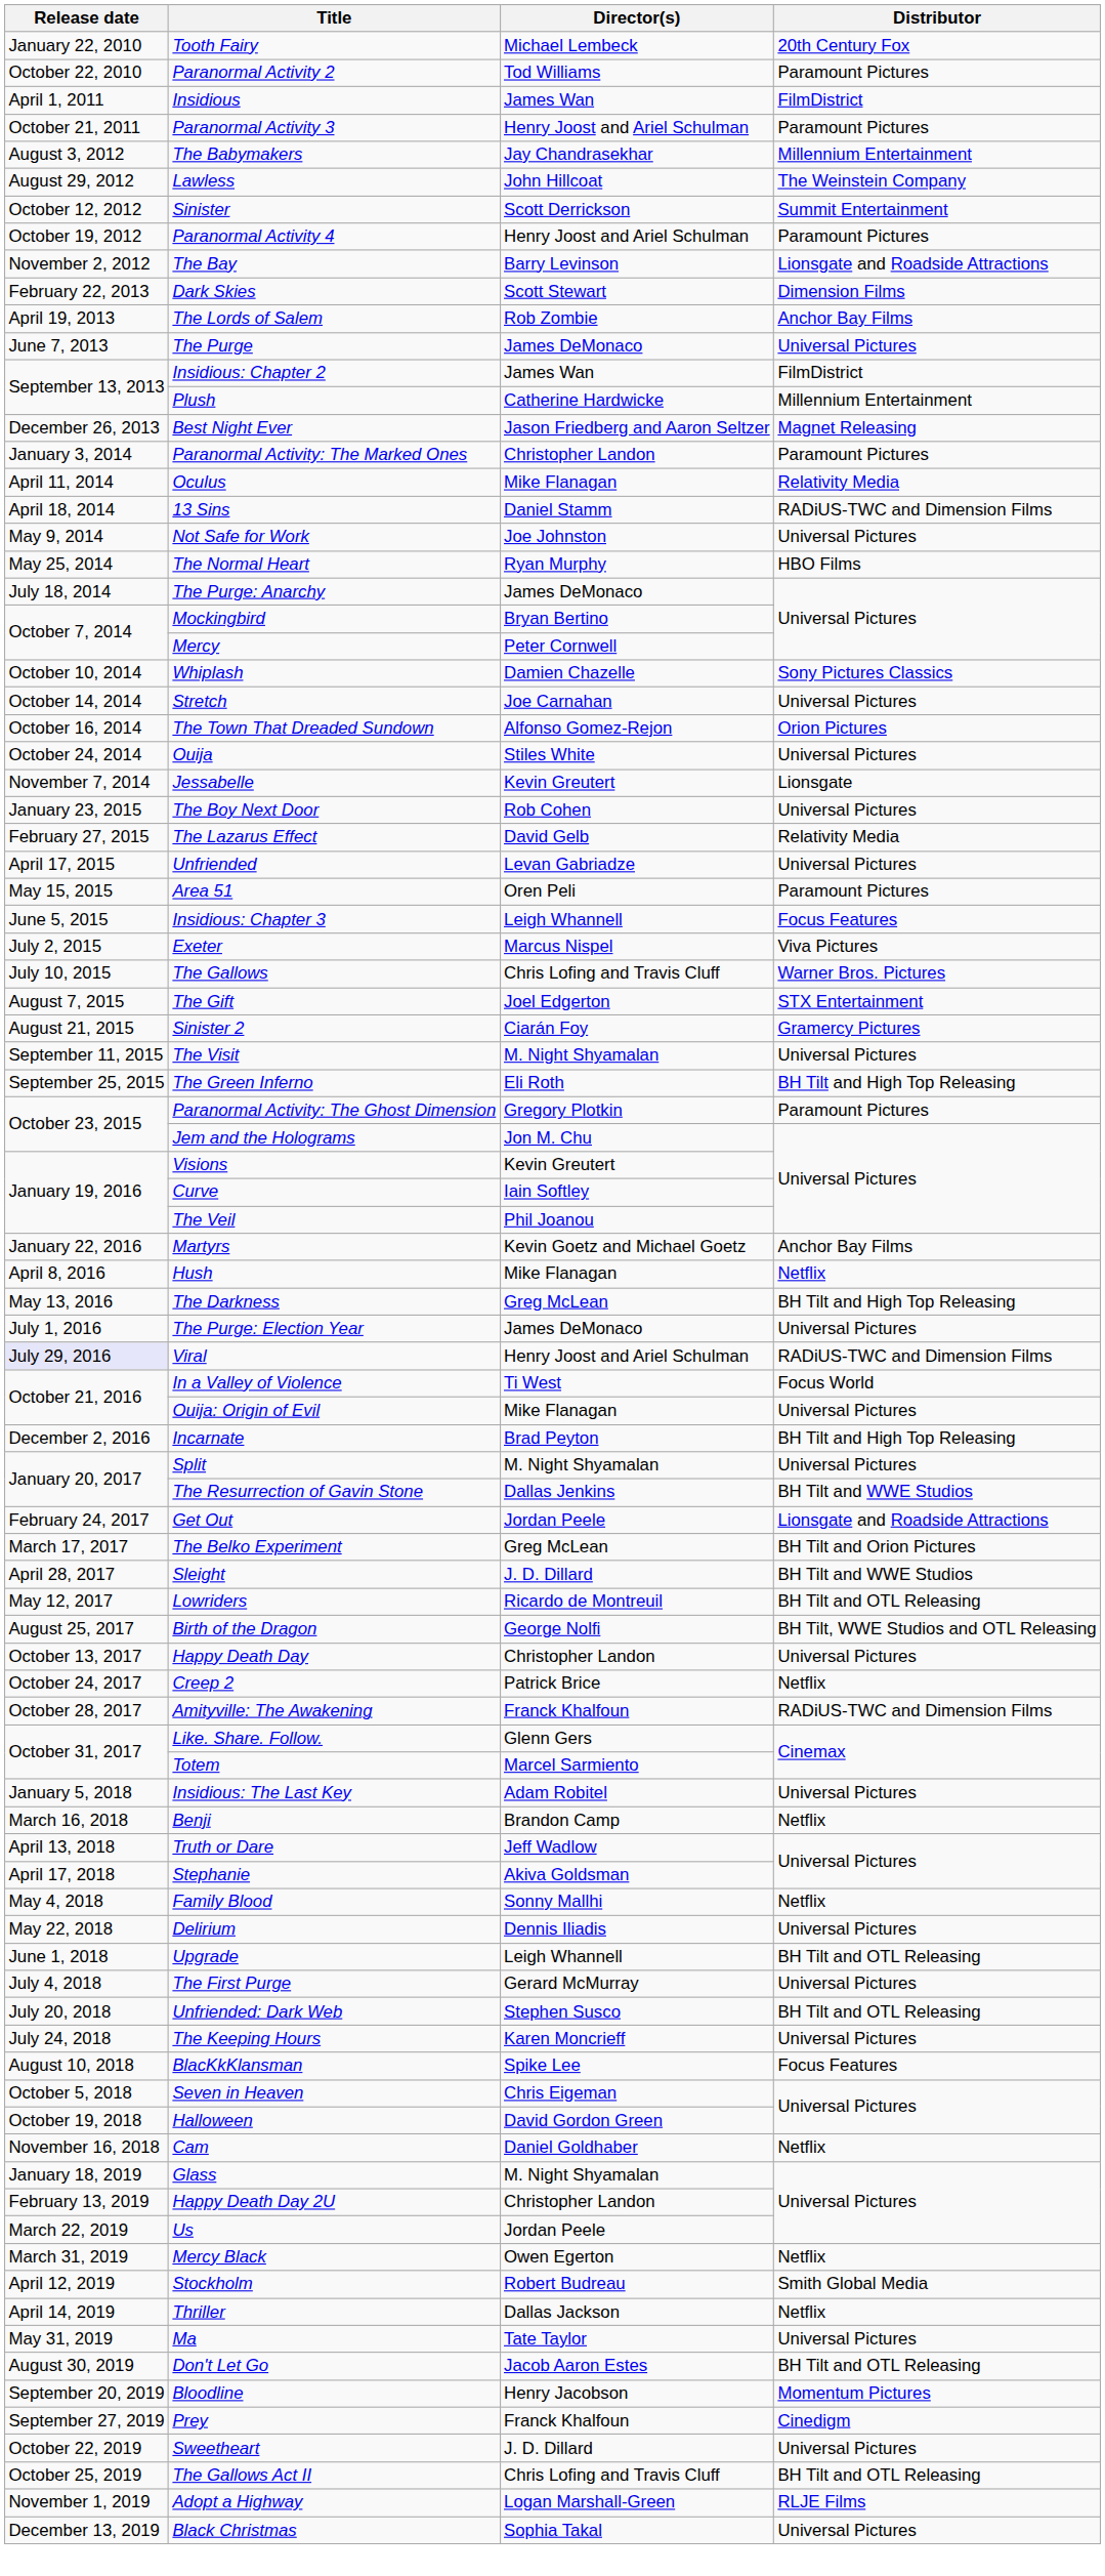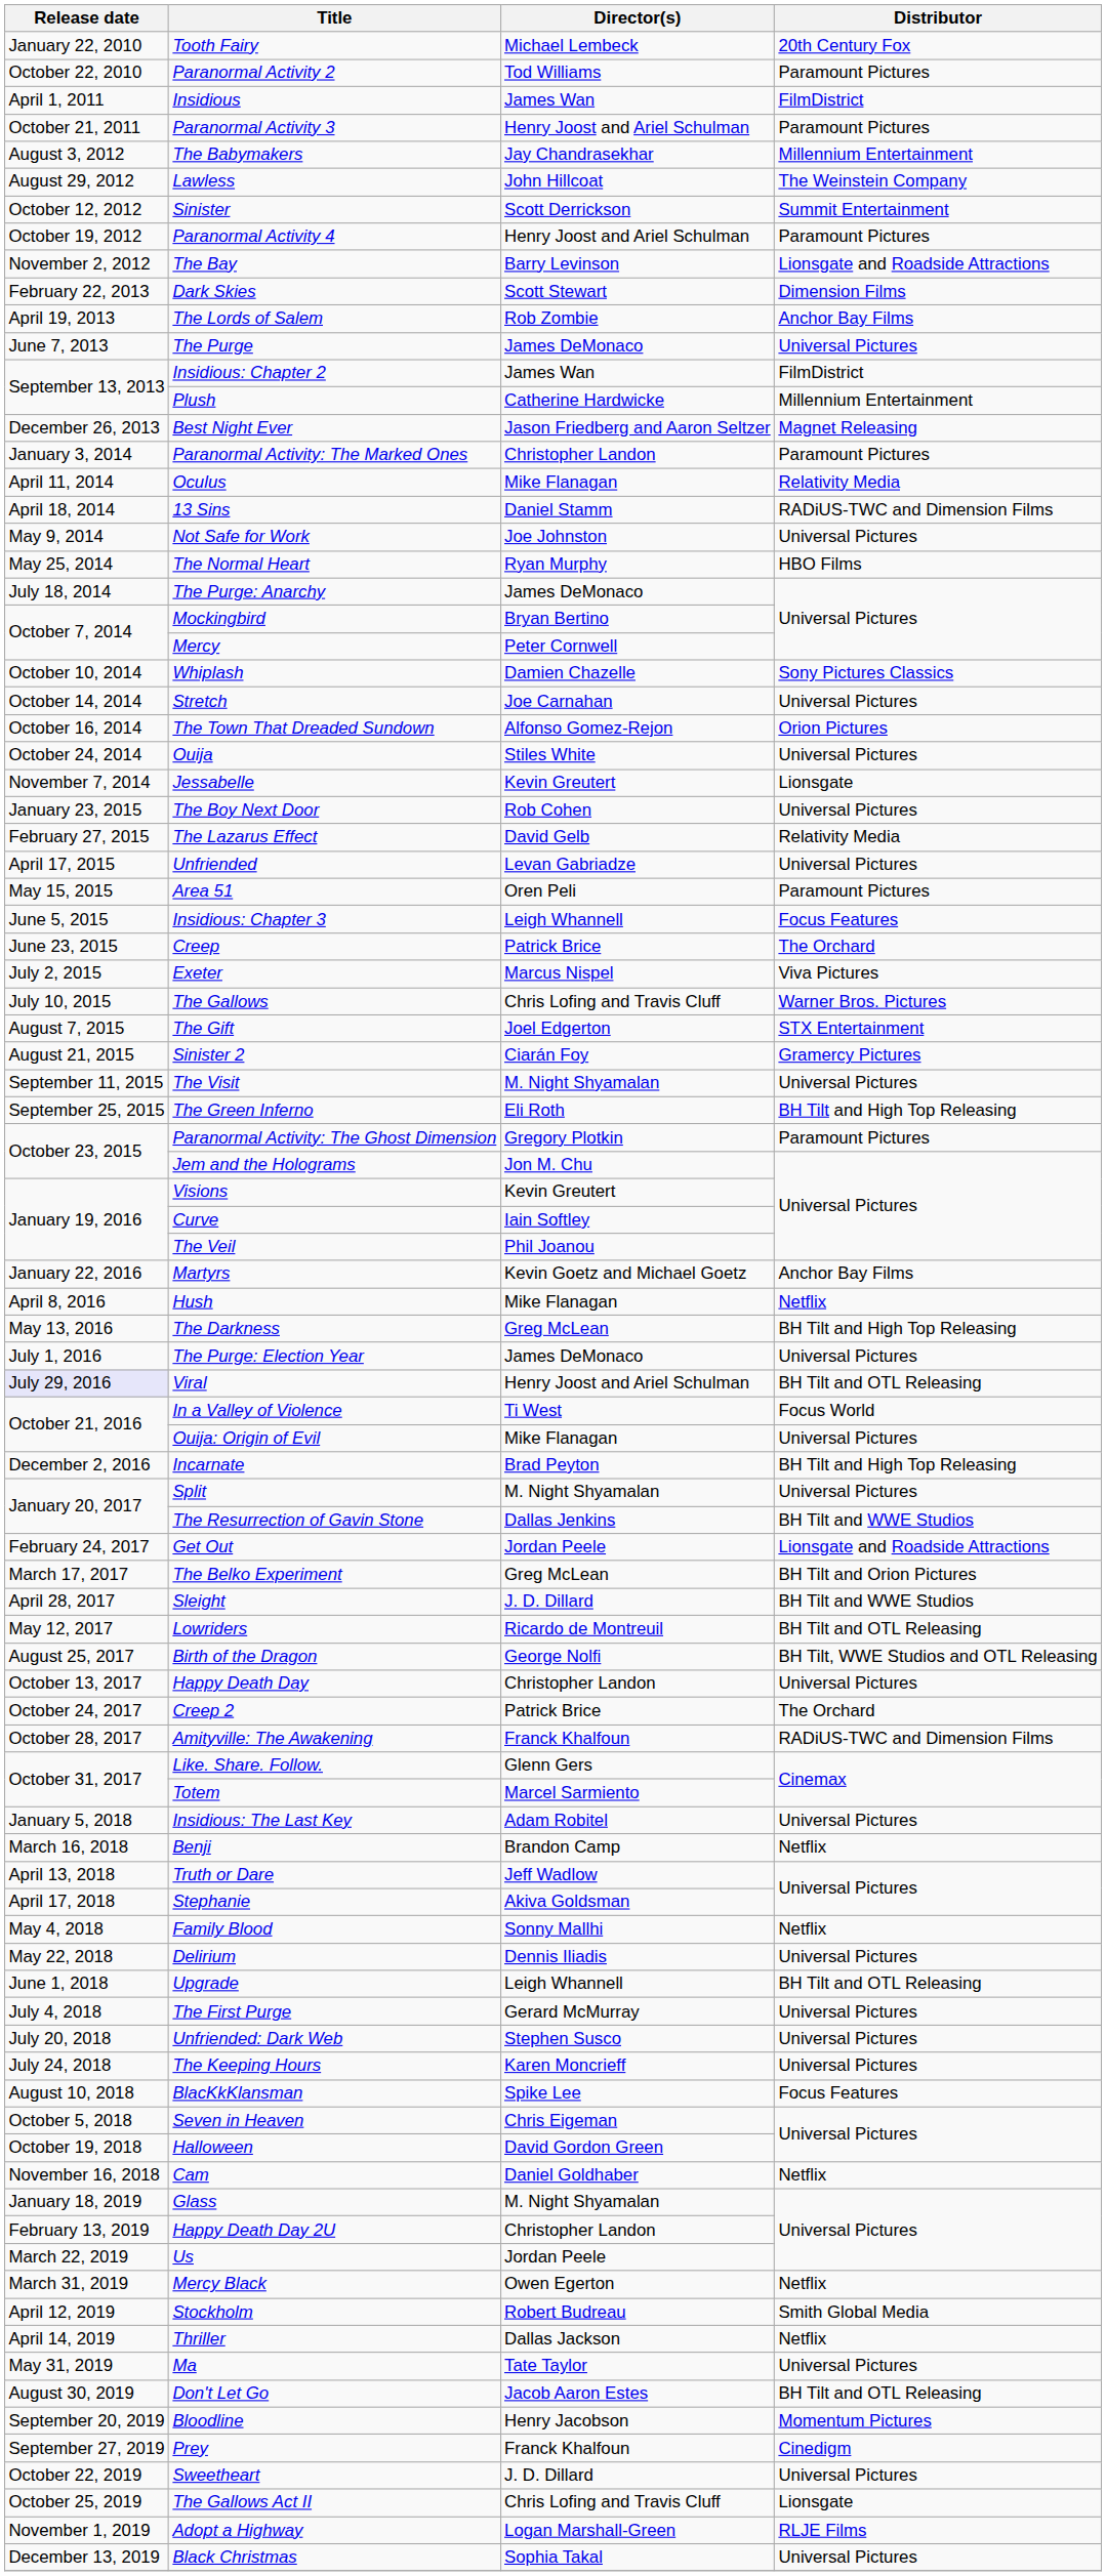+ row: June 23, 2015 | Creep | Patrick Brice | The Orchard
Viral | Distributor: RADiUS-TWC and Dimension Films -> BH Tilt and OTL Releasing
Creep 2 | Distributor: Netflix -> The Orchard
Unfriended: Dark Web | Distributor: BH Tilt and OTL Releasing -> Universal Pictures
The Gallows Act II | Distributor: BH Tilt and OTL Releasing -> Lionsgate
